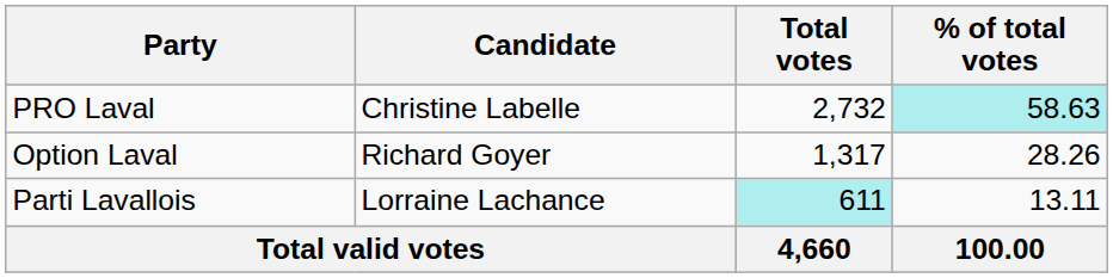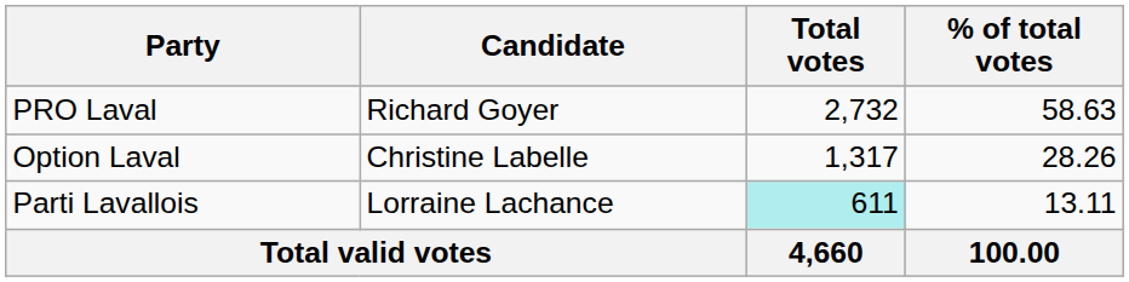PRO Laval | Candidate: Christine Labelle -> Richard Goyer
PRO Laval | % of total votes: paleturquoise background -> no background
Option Laval | Candidate: Richard Goyer -> Christine Labelle
